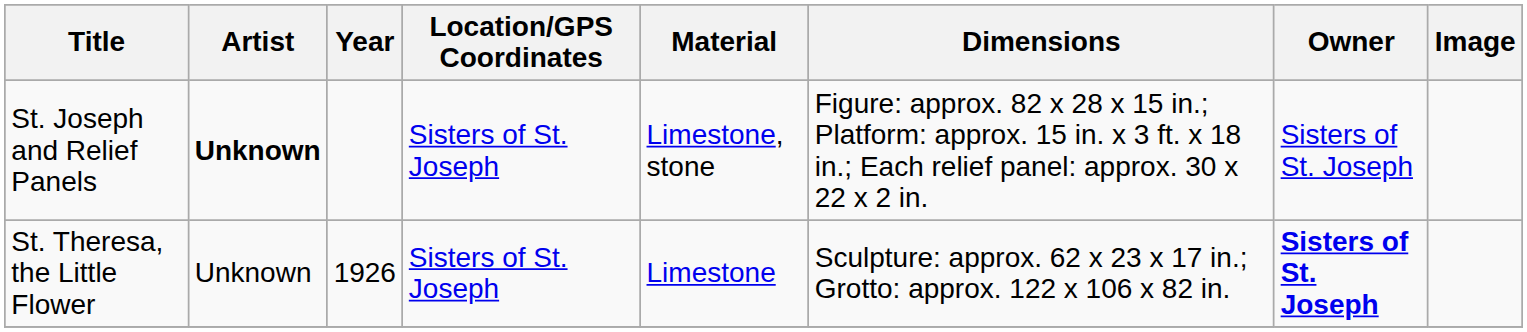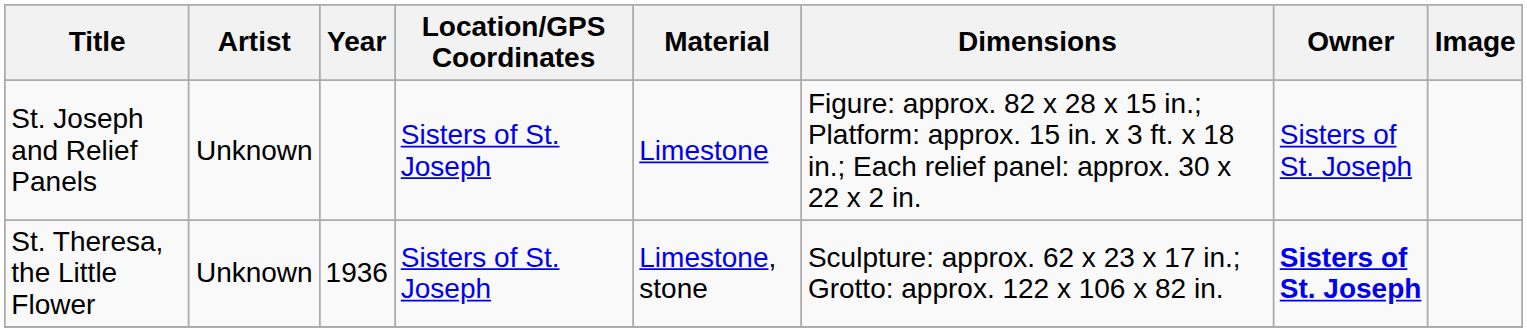St. Joseph and Relief Panels | Artist: bold -> normal
St. Joseph and Relief Panels | Material: Limestone, stone -> Limestone
St. Theresa, the Little Flower | Year: 1926 -> 1936
St. Theresa, the Little Flower | Material: Limestone -> Limestone, stone
